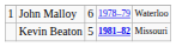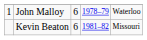Kevin Beaton | column 3: 5 -> 6
Kevin Beaton | column 4: bold -> normal
